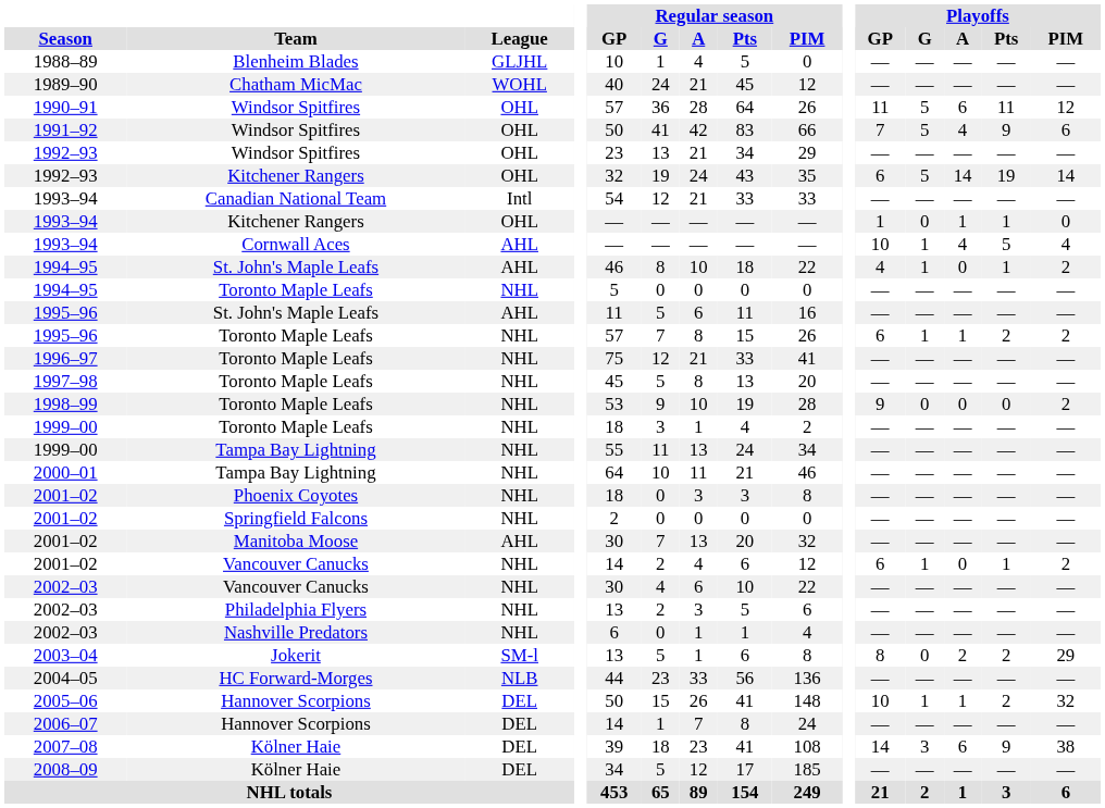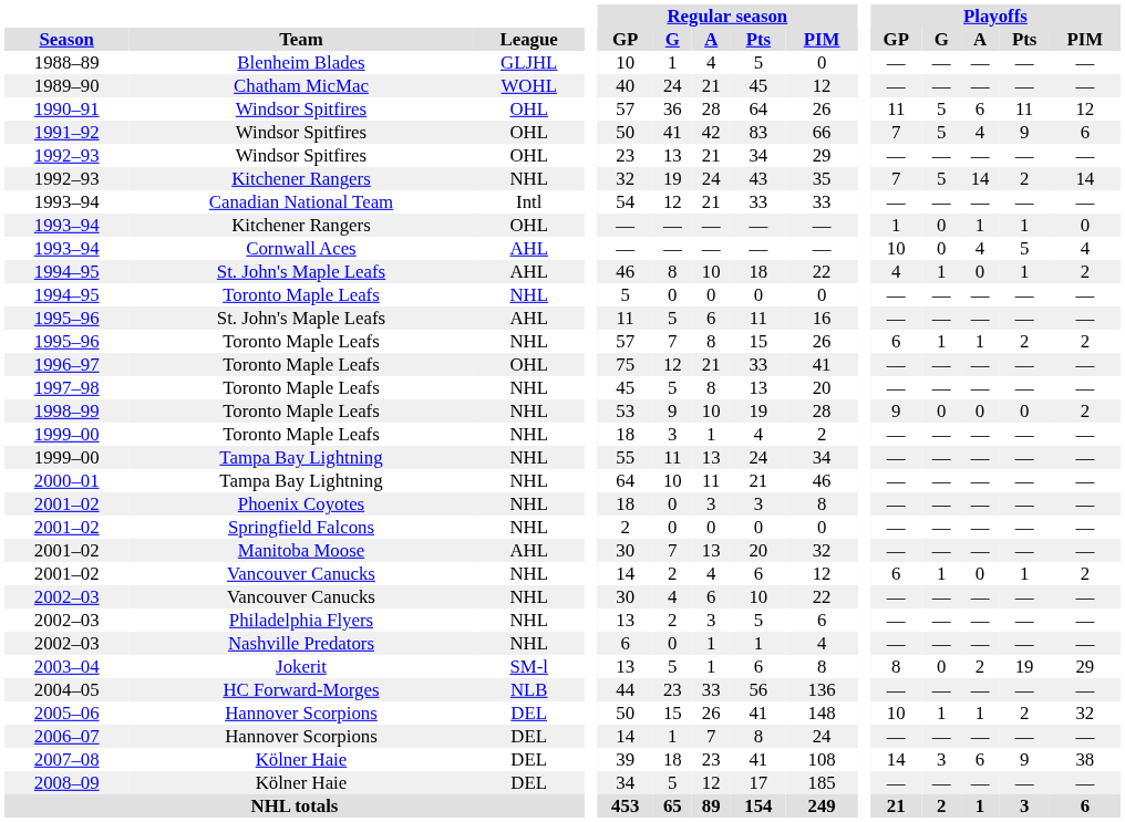1992–93 / Kitchener Rangers | League: OHL -> NHL
1992–93 / Kitchener Rangers | Playoffs / GP: 6 -> 7
1992–93 / Kitchener Rangers | Playoffs / Pts: 19 -> 2
1993–94 / Cornwall Aces | Playoffs / G: 1 -> 0
1996–97 | League: NHL -> OHL
2003–04 | Playoffs / Pts: 2 -> 19
